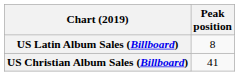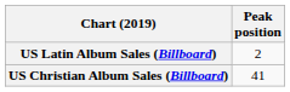US Latin Album Sales (Billboard) | Peak position: 8 -> 2
